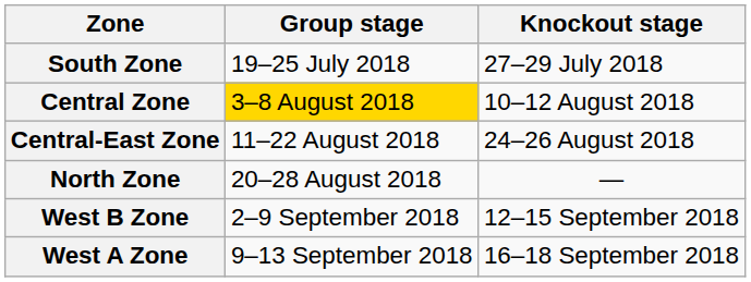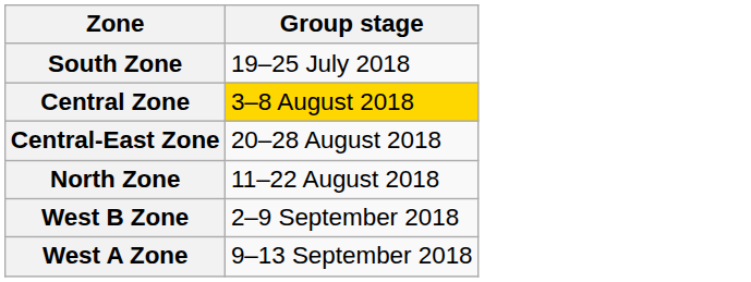- column: Knockout stage | 27–29 July 2018 | 10–12 August 2018 | 24–26 August 2018 | — | 12–15 September 2018 | 16–18 September 2018
Central-East Zone | Group stage: 11–22 August 2018 -> 20–28 August 2018
North Zone | Group stage: 20–28 August 2018 -> 11–22 August 2018
